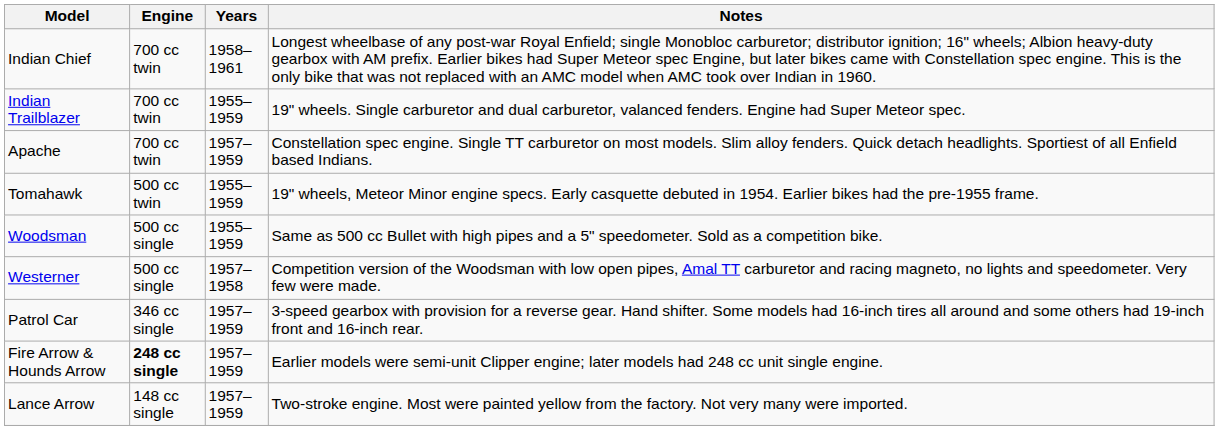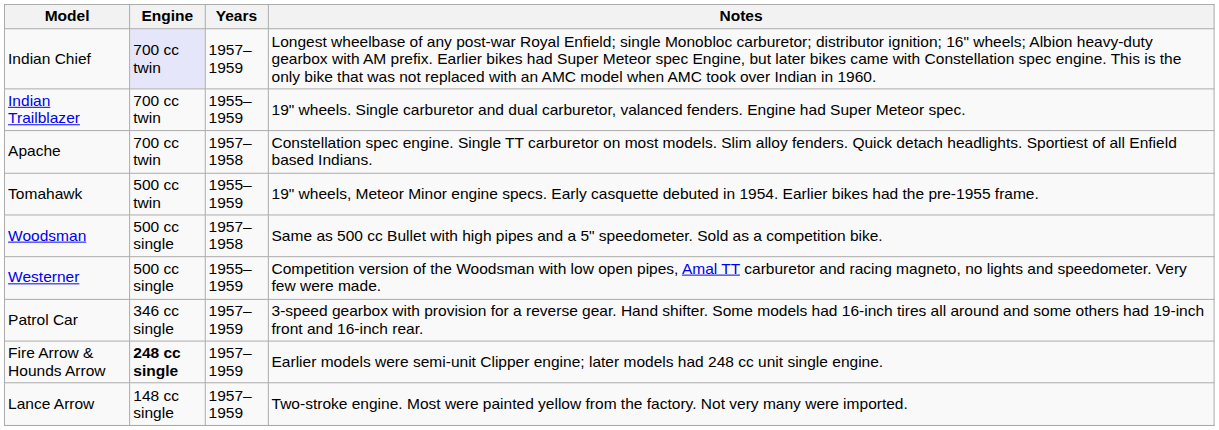Indian Chief | Engine: no background -> lavender background
Indian Chief | Years: 1958–1961 -> 1957–1959
Apache | Years: 1957–1959 -> 1957–1958
Woodsman | Years: 1955–1959 -> 1957–1958
Westerner | Years: 1957–1958 -> 1955–1959
